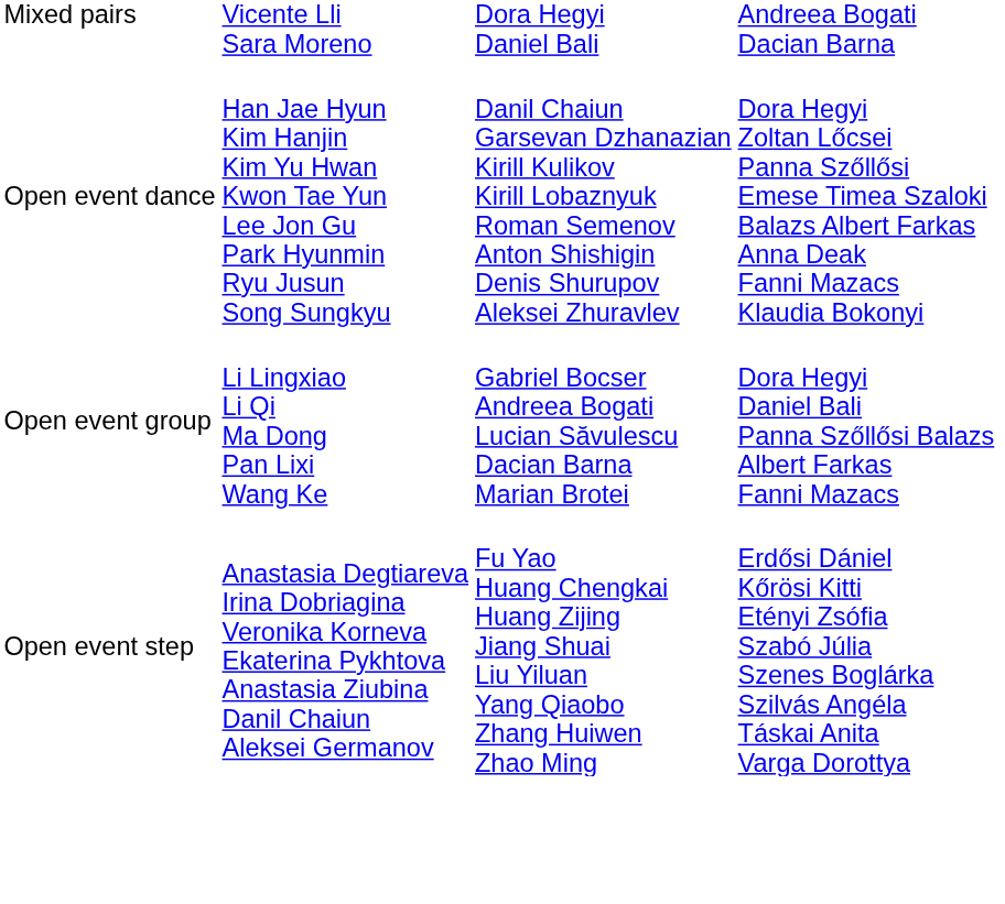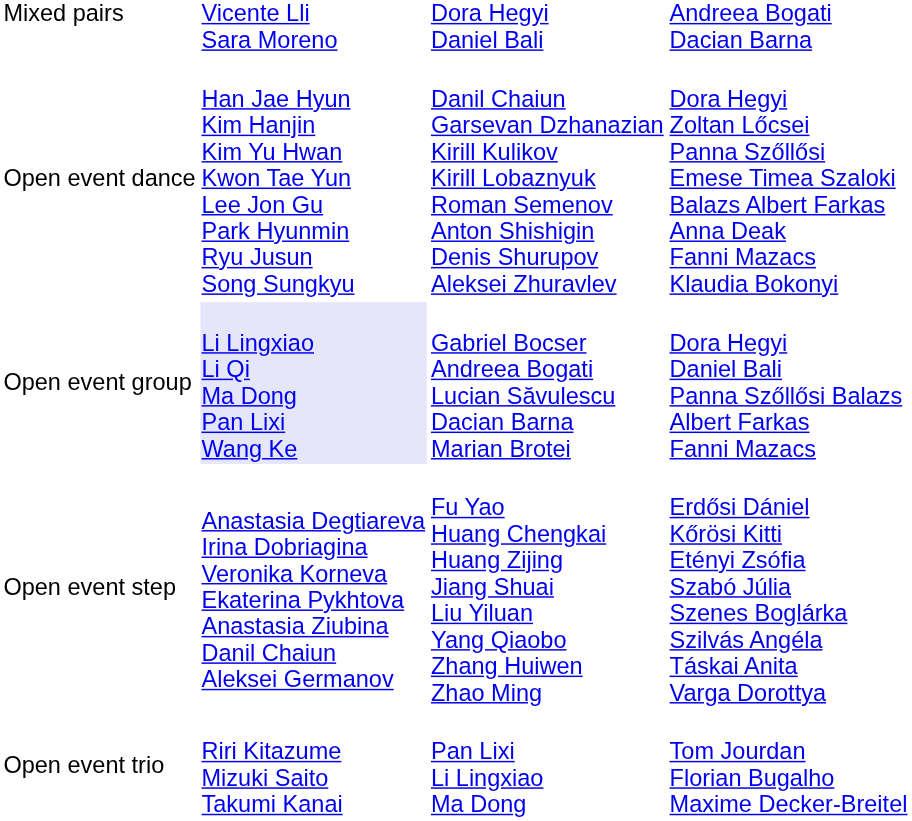Open event group | column 2: no background -> lavender background
+ row: Open event trio | Riri Kitazume Mizuki Saito Takumi Kanai | Pan Lixi Li Lingxiao Ma Dong | Tom Jourdan Florian Bugalho Maxime Decker-Breitel
